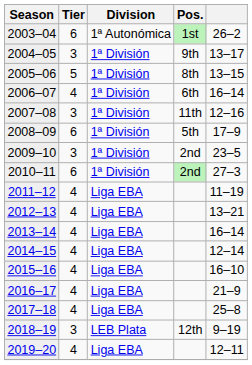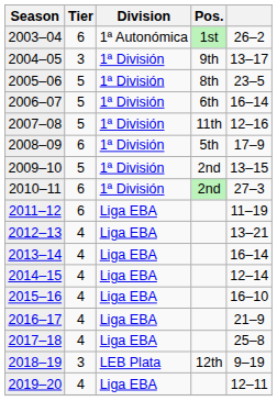2005–06 | column 5: 13–15 -> 23–5
2006–07 | Tier: 4 -> 5
2007–08 | Tier: 3 -> 5
2009–10 | Tier: 3 -> 5
2009–10 | column 5: 23–5 -> 13–15
2011–12 | Tier: 4 -> 6
